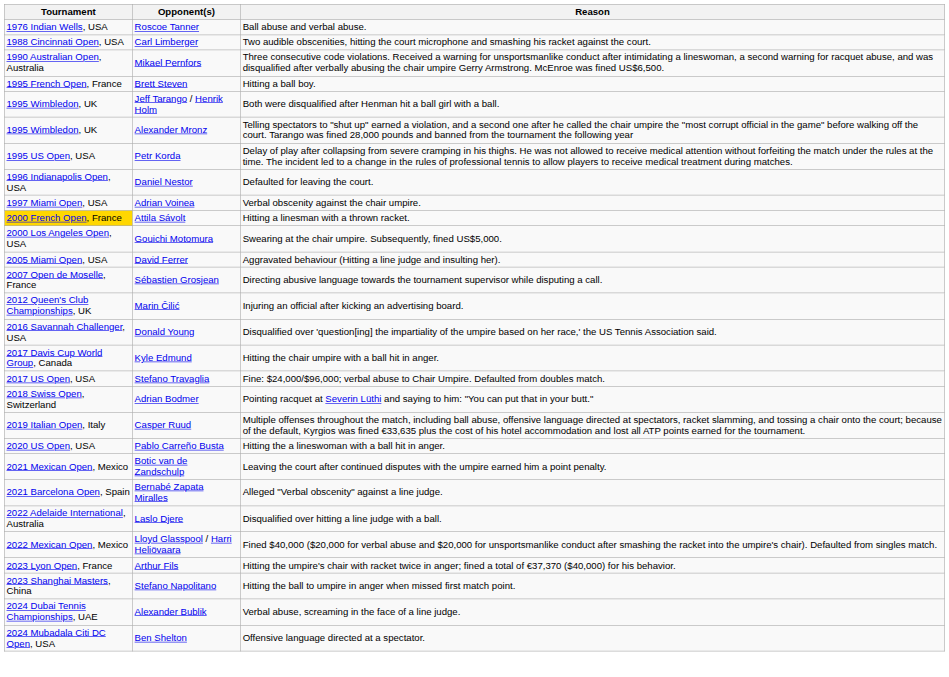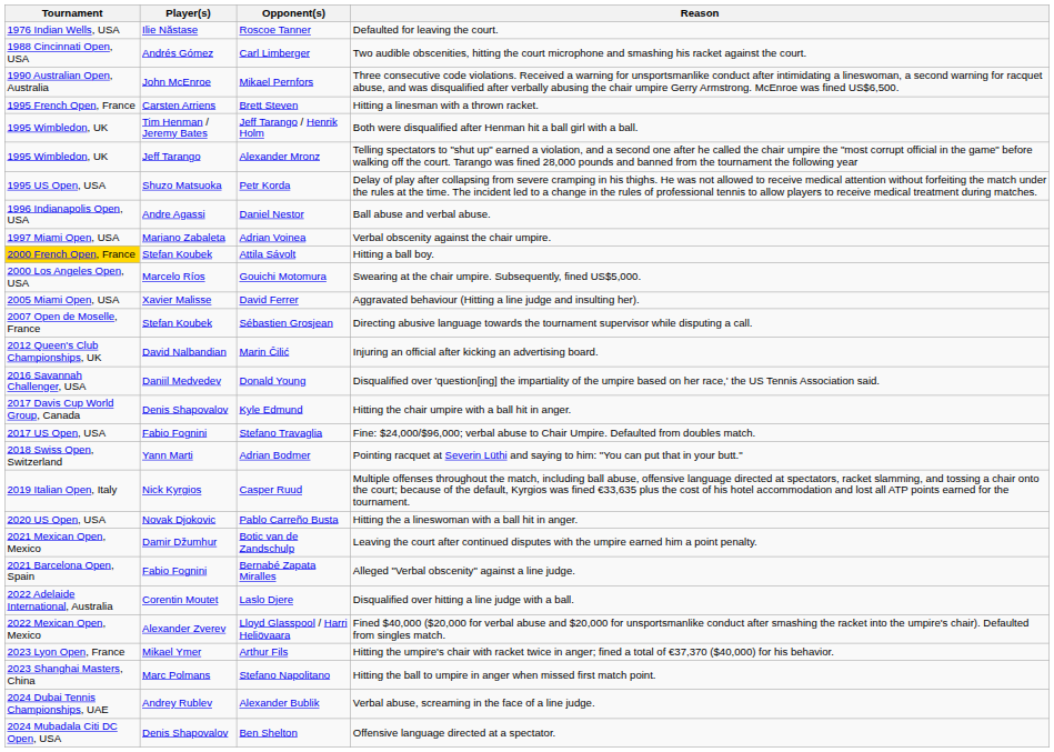+ column: Player(s) | Ilie Năstase | Andrés Gómez | John McEnroe | Carsten Arriens | Tim Henman / Jeremy Bates | Jeff Tarango | Shuzo Matsuoka | Andre Agassi | Mariano Zabaleta | Stefan Koubek | Marcelo Ríos | Xavier Malisse | Stefan Koubek | David Nalbandian | Daniil Medvedev | Denis Shapovalov | Fabio Fognini | Yann Marti | Nick Kyrgios | Novak Djokovic | Damir Džumhur | Fabio Fognini | Corentin Moutet | Alexander Zverev | Mikael Ymer | Marc Polmans | Andrey Rublev | Denis Shapovalov
Roscoe Tanner | Reason: Ball abuse and verbal abuse. -> Defaulted for leaving the court.
Brett Steven | Reason: Hitting a ball boy. -> Hitting a linesman with a thrown racket.
Daniel Nestor | Reason: Defaulted for leaving the court. -> Ball abuse and verbal abuse.
Attila Sávolt | Reason: Hitting a linesman with a thrown racket. -> Hitting a ball boy.
